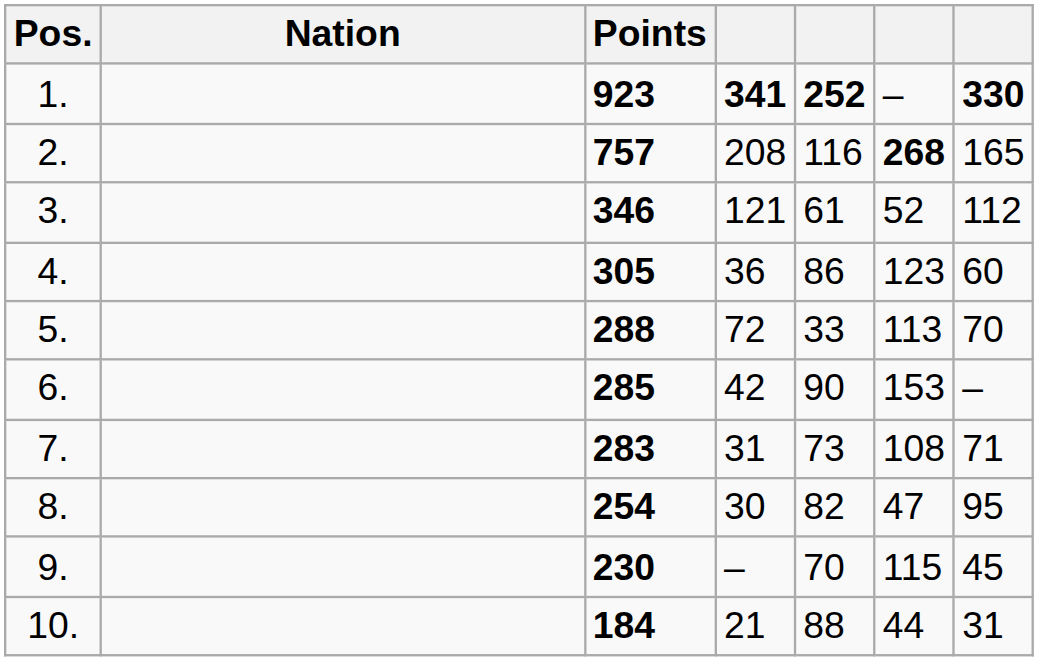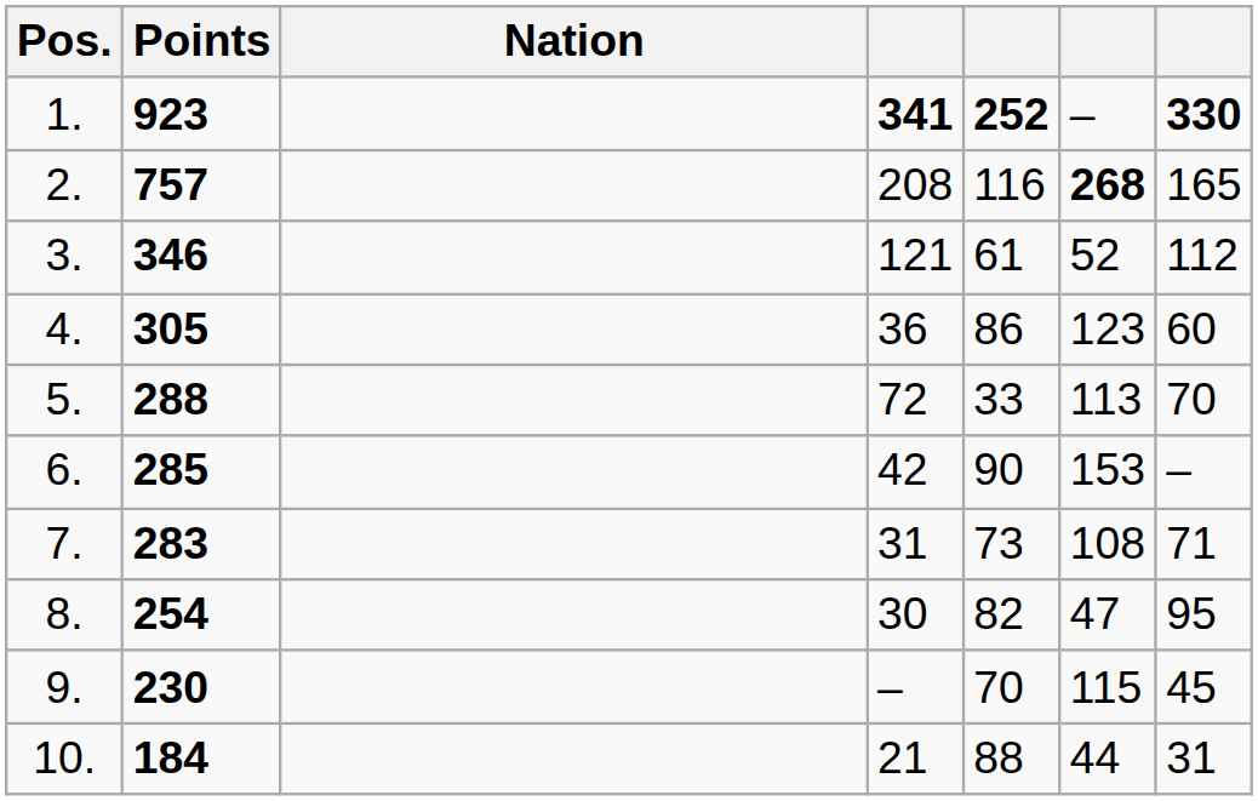columns swapped: Nation <-> Points
